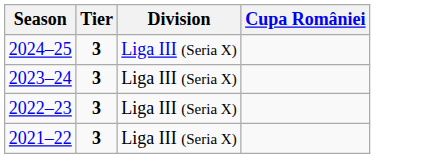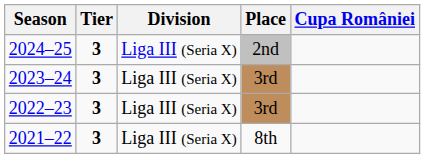+ column: Place | 2nd | 3rd | 3rd | 8th
